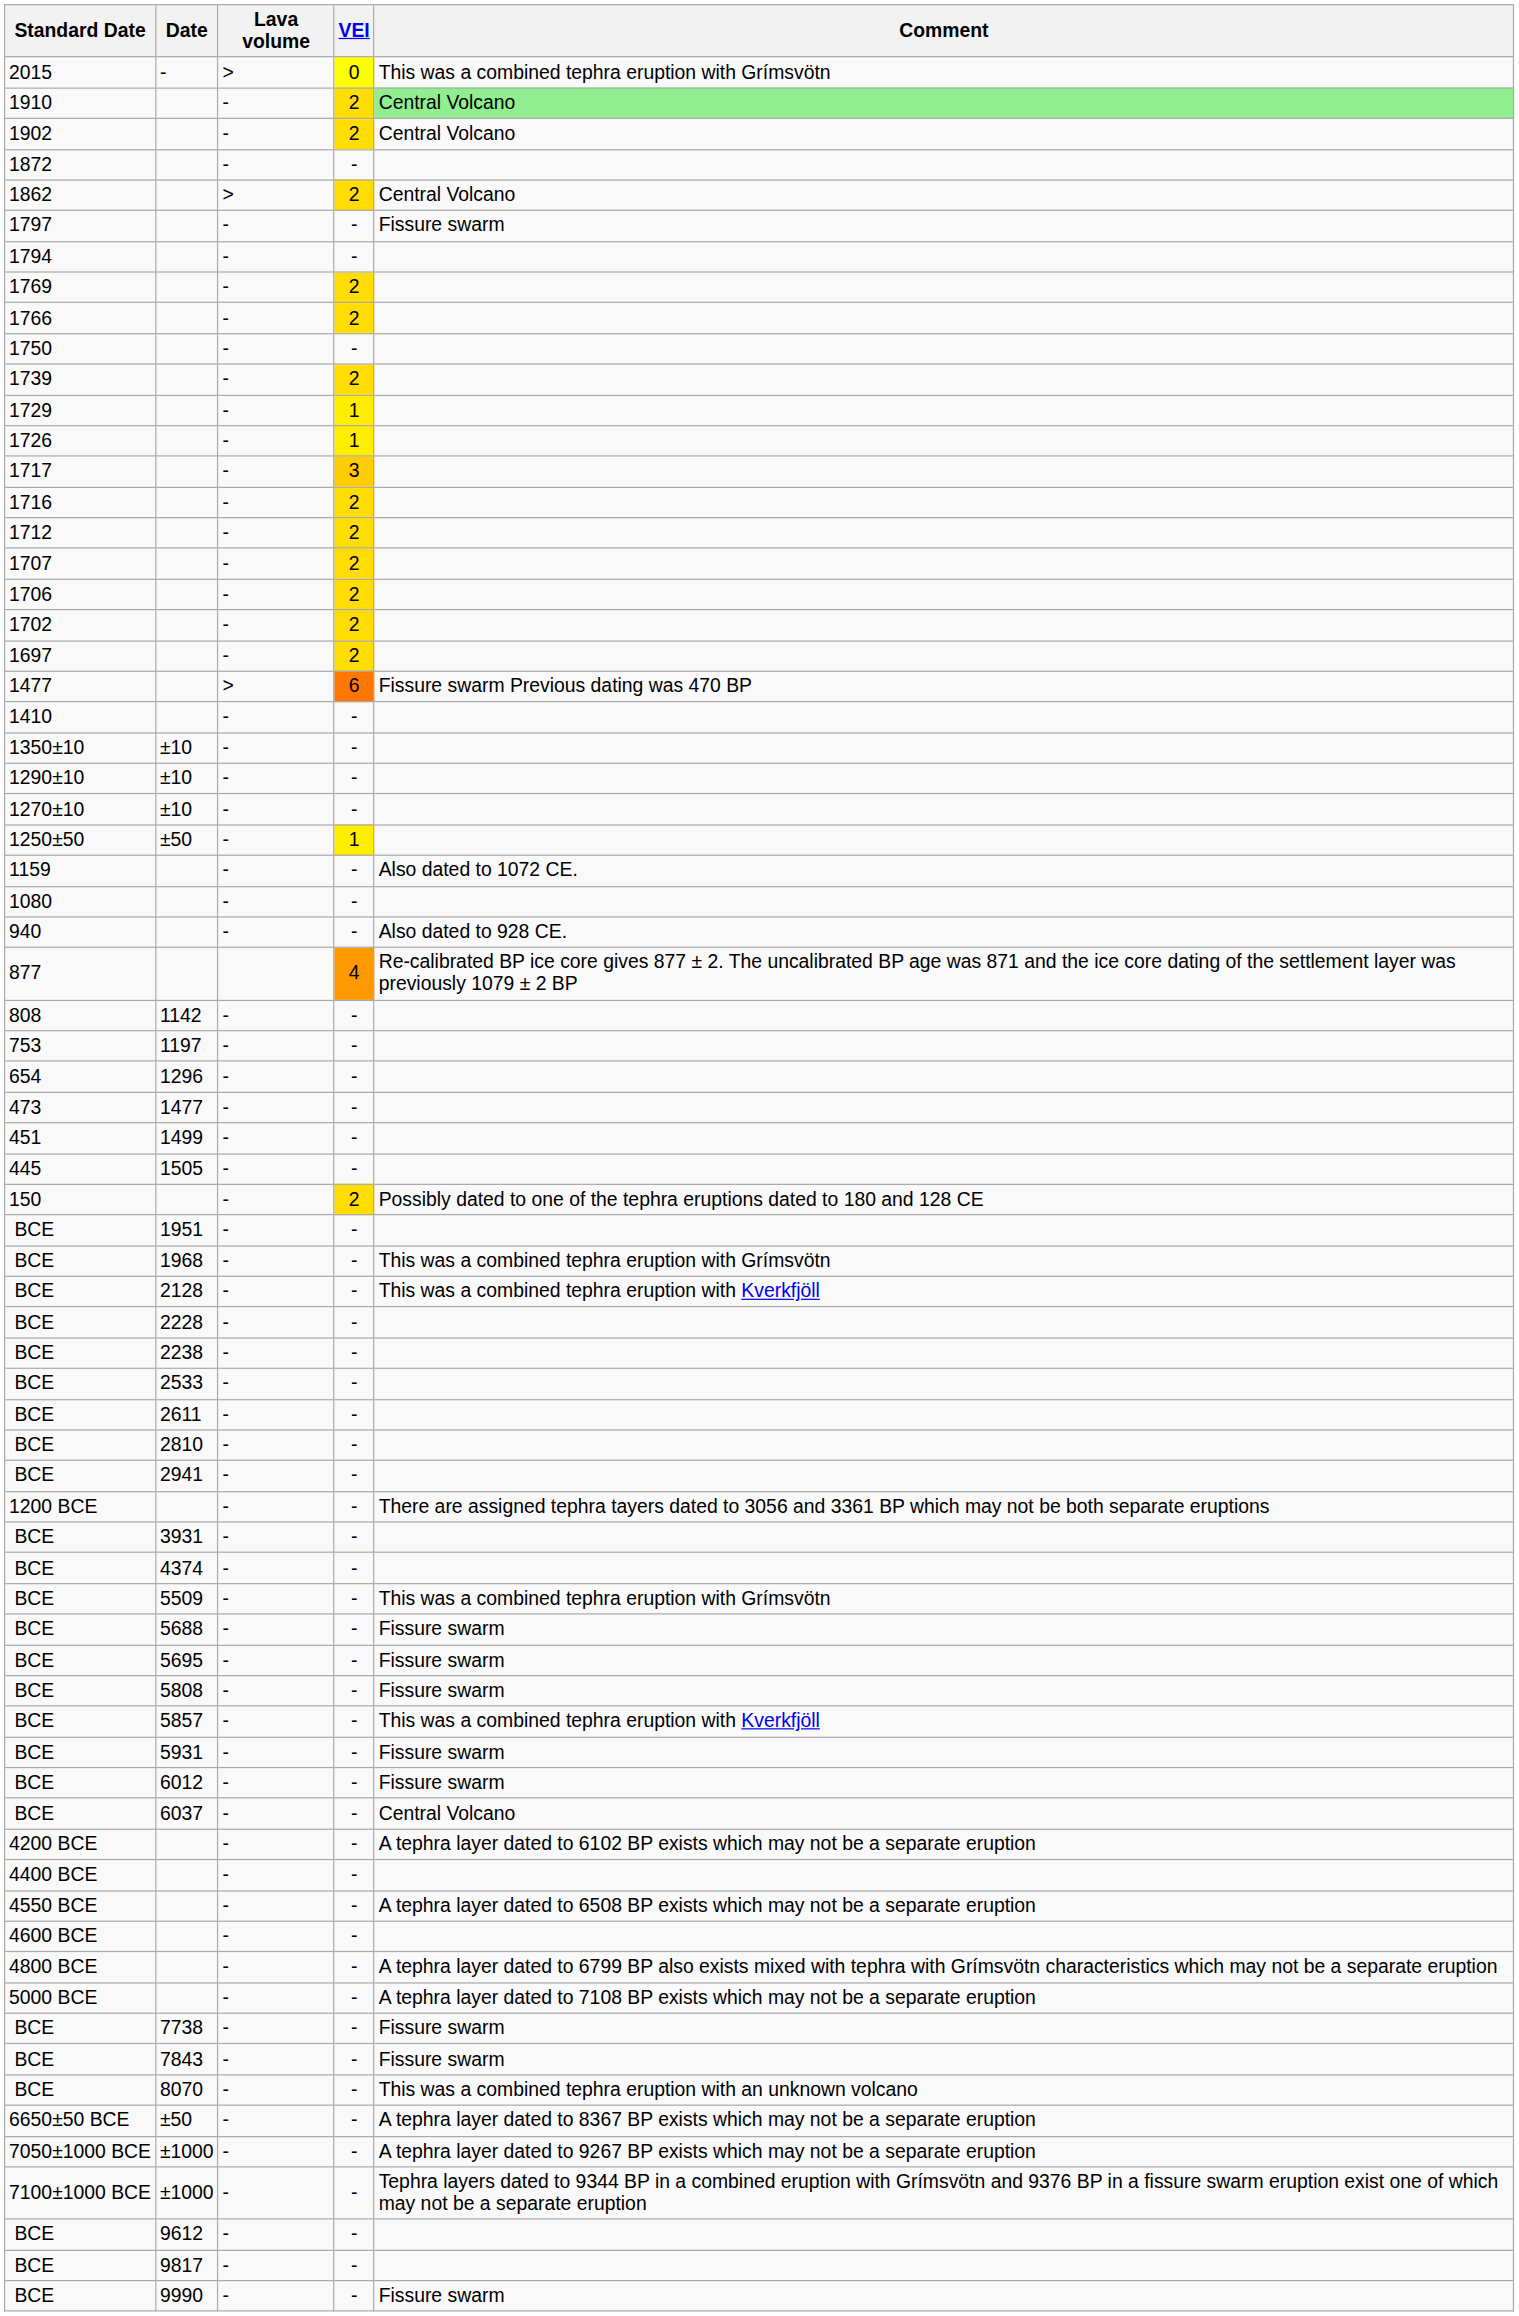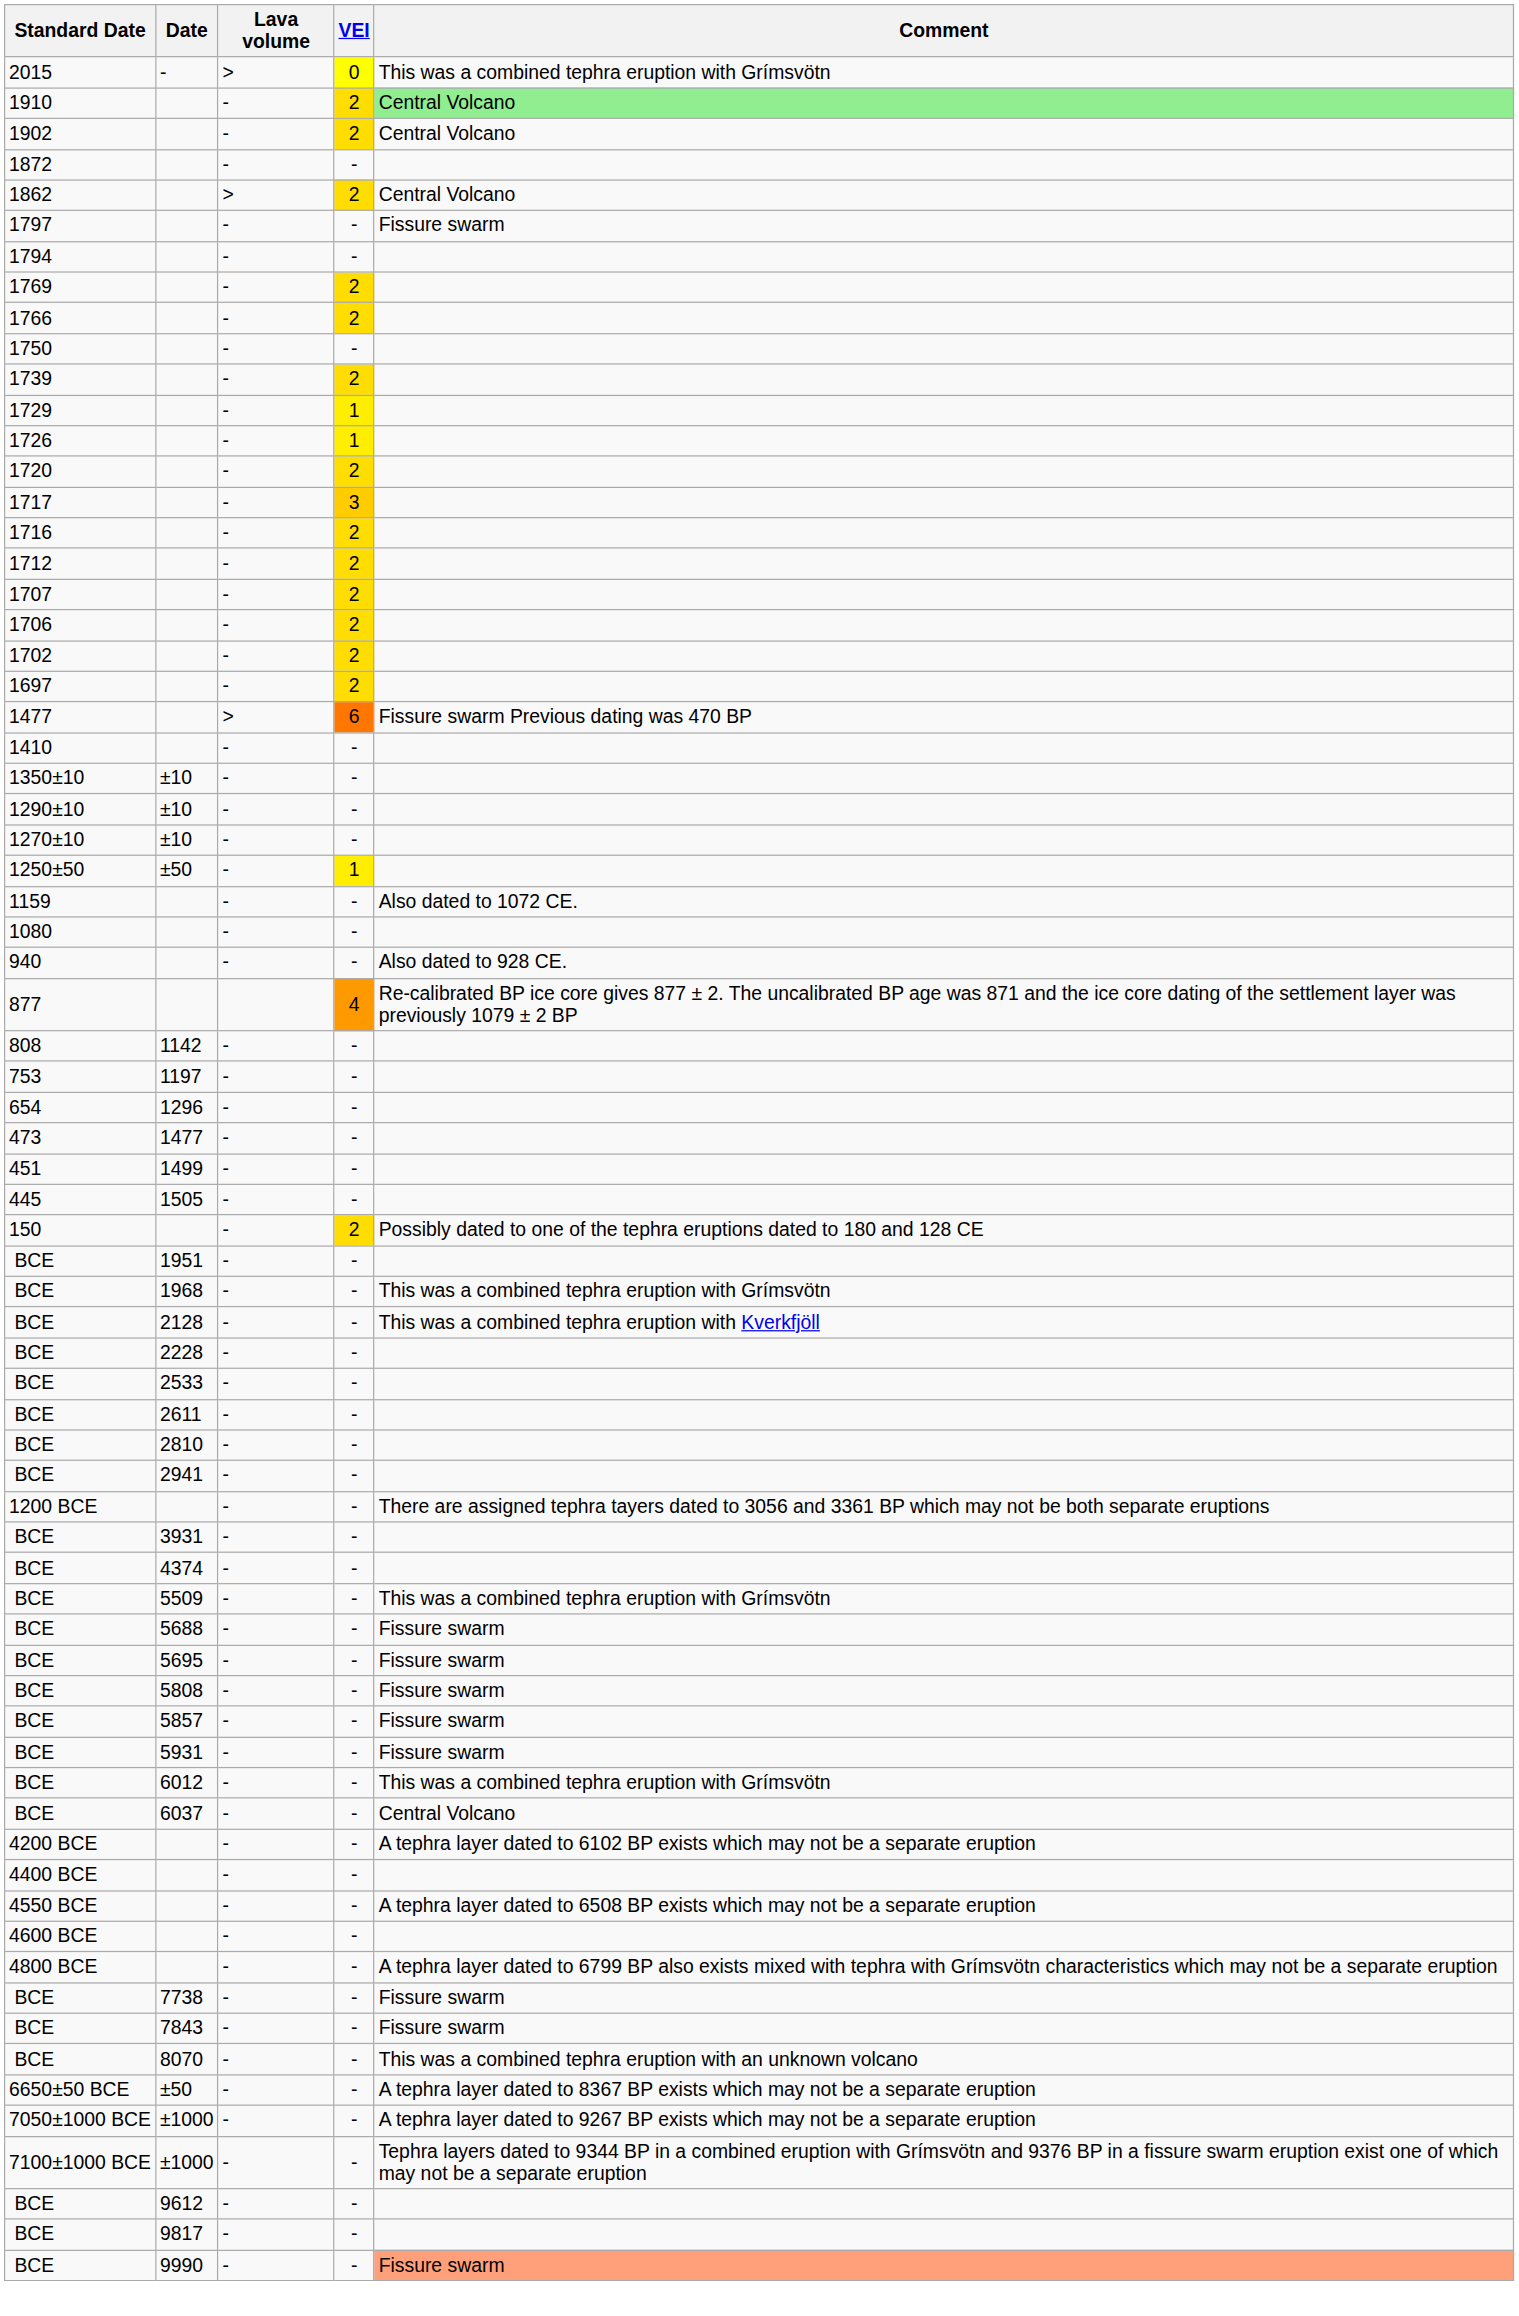+ row: 1720 | - | 2
- row: BCE | 2238 | - | -
BCE / 5857 | Comment: This was a combined tephra eruption with Kverkfjöll -> Fissure swarm
BCE / 6012 | Comment: Fissure swarm -> This was a combined tephra eruption with Grímsvötn
- row: 5000 BCE | - | - | A tephra layer dated to 7108 BP exists which may not be a separate eruption
BCE / 9990 | Comment: no background -> lightsalmon background
